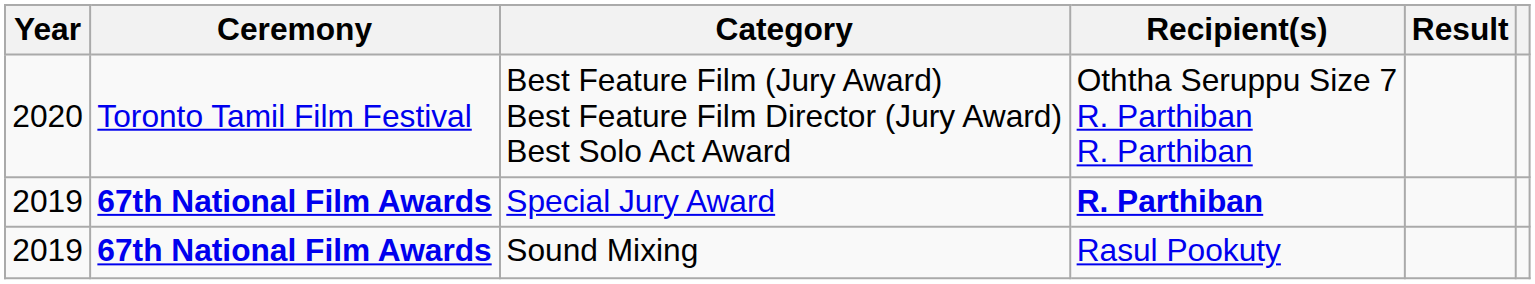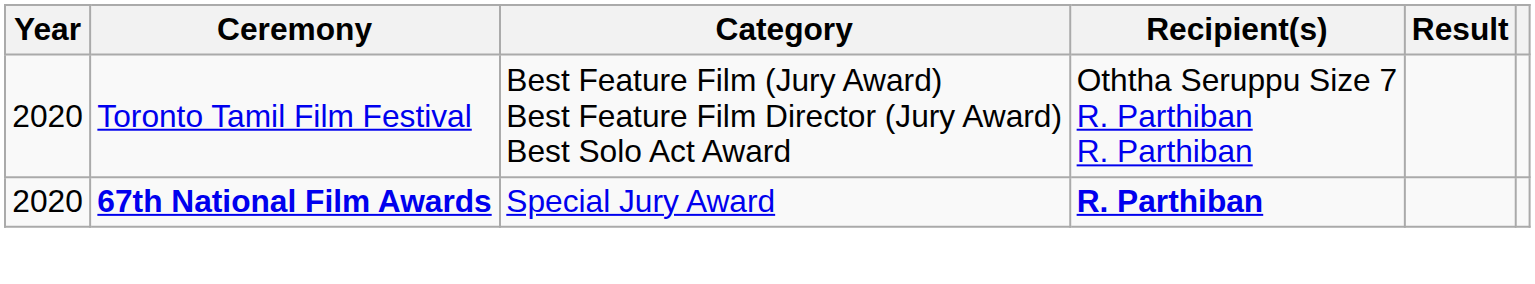Special Jury Award | Year: 2019 -> 2020
- row: 2019 | 67th National Film Awards | Sound Mixing | Rasul Pookuty
